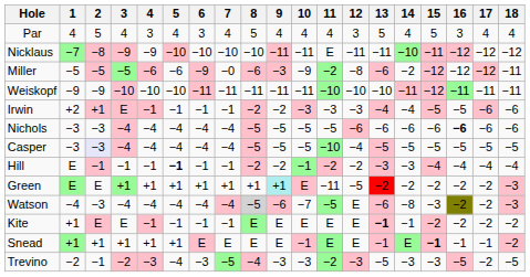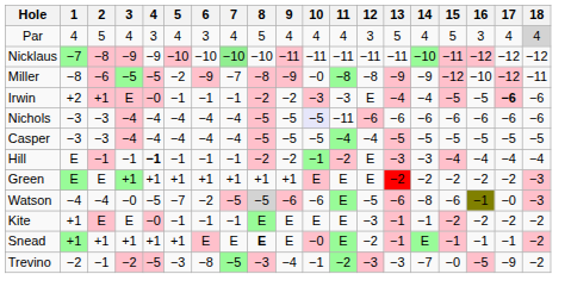Par | 18: no background -> lightgrey background
Nicklaus | 7: no background -> lightgreen background
Nicklaus | 11: E -> −11
Miller | 1: −5 -> −8
Miller | 2: −5 -> −6
Miller | 4: −6 -> −5
Miller | 5: −6 -> −2
Miller | 7: −0 -> −7
Miller | 8: −6 -> −8
Miller | 9: −3 -> −9
Miller | 10: −9 -> −0
Miller | 11: −2 -> −8
Miller | 13: −6 -> −9
Miller | 14: −2 -> −9
Miller | 16: −12 -> −10
- row: Weiskopf | −9 | −9 | −10 | −10 | −10 | −11 | −11 | −11 | −11 | −11 | −10 | −10 | −10 | −11 | −12 | −11 | −11 | −11
Irwin | 4: −1 -> −0
Irwin | 12: −3 -> E
Irwin | 17: normal -> bold
Nichols | 10: no background -> lavender background
Nichols | 11: −5 -> −11
Nichols | 16: bold -> normal
Casper | 2: lavender background -> no background
Casper | 11: −10 -> −4
Hill | 4: normal -> bold
Hill | 5: bold -> normal
Hill | 12: −2 -> E
Green | 9: paleturquoise background -> no background
Green | 11: −11 -> E
Green | 12: −5 -> E
Watson | 2: −3 -> −4
Watson | 3: −4 -> −0
Watson | 4: −4 -> −5
Watson | 5: −4 -> −7
Watson | 6: −4 -> −2
Watson | 7: −4 -> −5
Watson | 10: −7 -> −6
Watson | 11: −5 -> E
Watson | 12: E -> −5
Watson | 15: −3 -> −6
Watson | 16: −2 -> −1
Watson | 17: −2 -> −0
Kite | 4: −1 -> −0
Kite | 12: E -> −3
Kite | 13: bold -> normal
Snead | 8: normal -> bold
Snead | 10: −1 -> −0
Snead | 12: E -> −2
Snead | 15: bold -> normal
Trevino | 4: −3 -> −5
Trevino | 5: −4 -> −3
Trevino | 6: −3 -> −8
Trevino | 8: −4 -> −3
Trevino | 9: −3 -> −4
Trevino | 10: −3 -> −1
Trevino | 13: −5 -> −3
Trevino | 14: −3 -> −7
Trevino | 15: −3 -> −0
Trevino | 17: −2 -> −9
Trevino | 18: −5 -> −2
